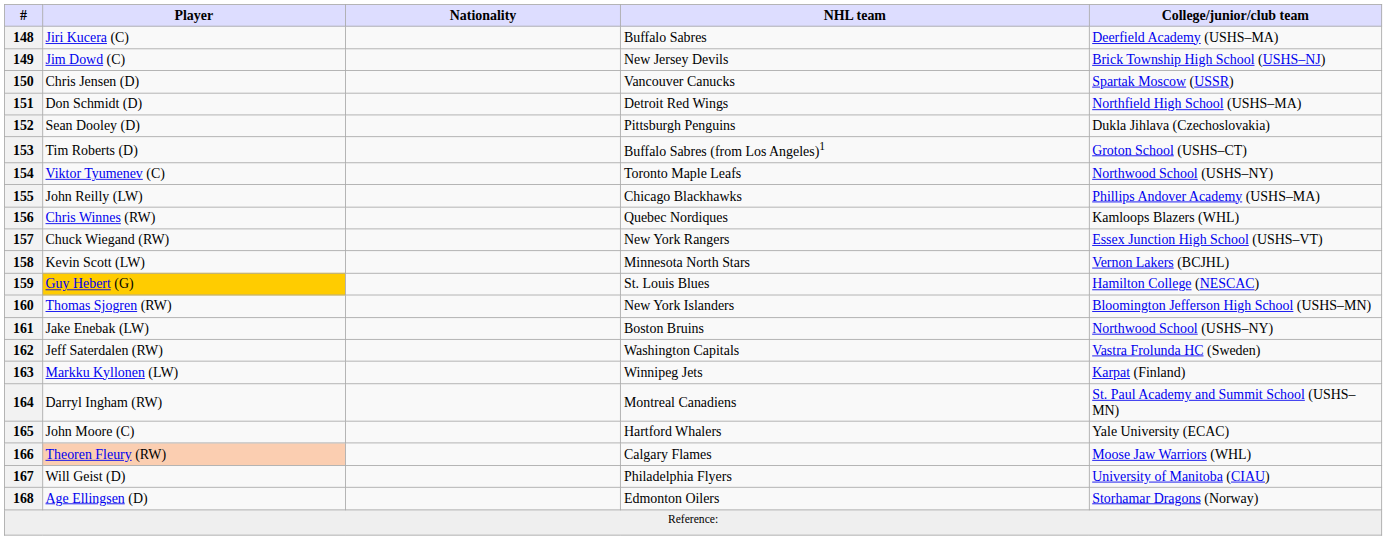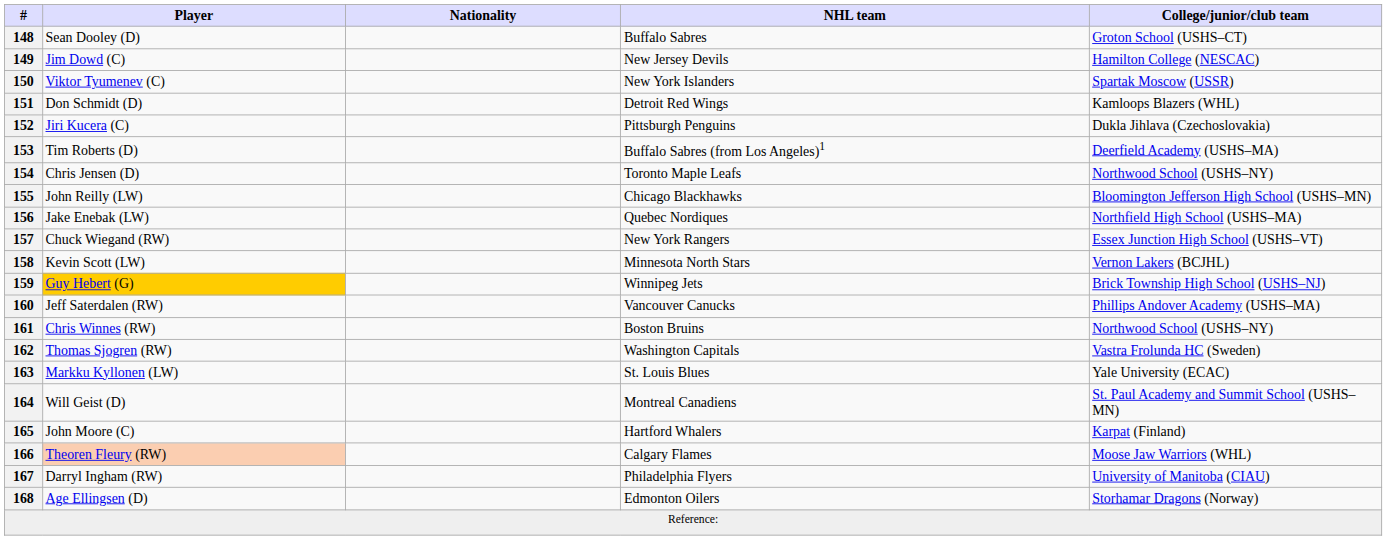148 | Player: Jiri Kucera (C) -> Sean Dooley (D)
148 | College/junior/club team: Deerfield Academy (USHS–MA) -> Groton School (USHS–CT)
149 | College/junior/club team: Brick Township High School (USHS–NJ) -> Hamilton College (NESCAC)
150 | Player: Chris Jensen (D) -> Viktor Tyumenev (C)
150 | NHL team: Vancouver Canucks -> New York Islanders
151 | College/junior/club team: Northfield High School (USHS–MA) -> Kamloops Blazers (WHL)
152 | Player: Sean Dooley (D) -> Jiri Kucera (C)
153 | College/junior/club team: Groton School (USHS–CT) -> Deerfield Academy (USHS–MA)
154 | Player: Viktor Tyumenev (C) -> Chris Jensen (D)
155 | College/junior/club team: Phillips Andover Academy (USHS–MA) -> Bloomington Jefferson High School (USHS–MN)
156 | Player: Chris Winnes (RW) -> Jake Enebak (LW)
156 | College/junior/club team: Kamloops Blazers (WHL) -> Northfield High School (USHS–MA)
159 | NHL team: St. Louis Blues -> Winnipeg Jets
159 | College/junior/club team: Hamilton College (NESCAC) -> Brick Township High School (USHS–NJ)
160 | Player: Thomas Sjogren (RW) -> Jeff Saterdalen (RW)
160 | NHL team: New York Islanders -> Vancouver Canucks
160 | College/junior/club team: Bloomington Jefferson High School (USHS–MN) -> Phillips Andover Academy (USHS–MA)
161 | Player: Jake Enebak (LW) -> Chris Winnes (RW)
162 | Player: Jeff Saterdalen (RW) -> Thomas Sjogren (RW)
163 | NHL team: Winnipeg Jets -> St. Louis Blues
163 | College/junior/club team: Karpat (Finland) -> Yale University (ECAC)
164 | Player: Darryl Ingham (RW) -> Will Geist (D)
165 | College/junior/club team: Yale University (ECAC) -> Karpat (Finland)
167 | Player: Will Geist (D) -> Darryl Ingham (RW)
